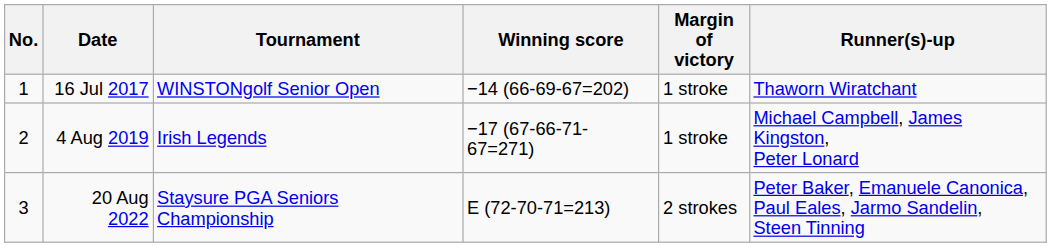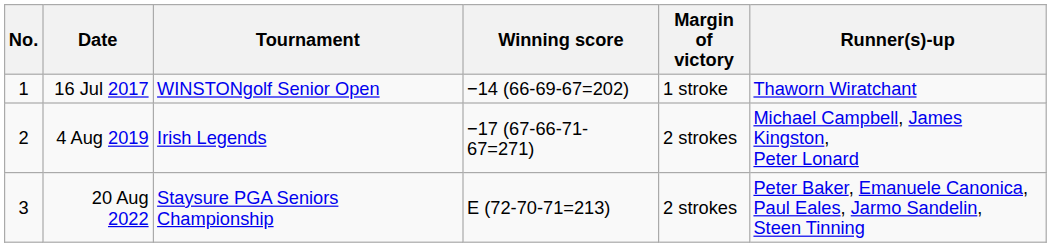4 Aug 2019 | Margin of victory: 1 stroke -> 2 strokes
